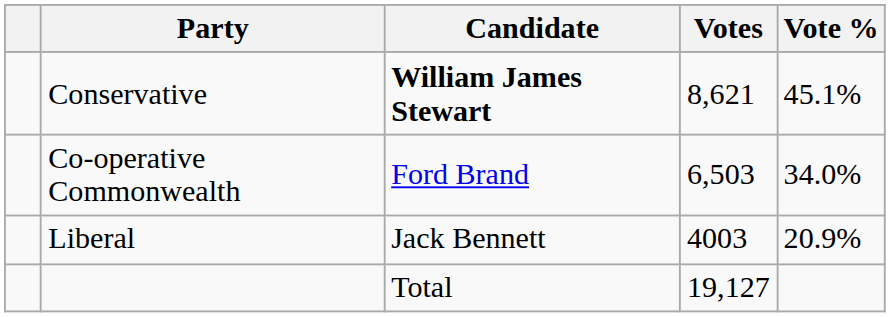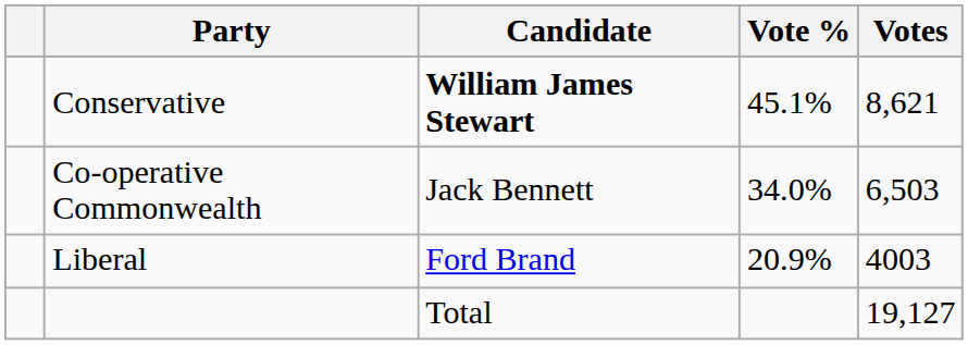columns swapped: Votes <-> Vote %
Co-operative Commonwealth | Candidate: Ford Brand -> Jack Bennett
Liberal | Candidate: Jack Bennett -> Ford Brand
